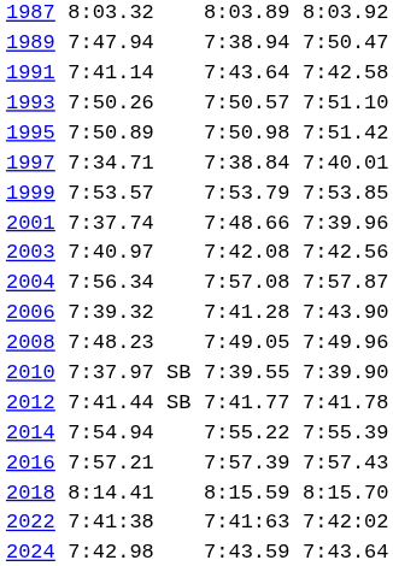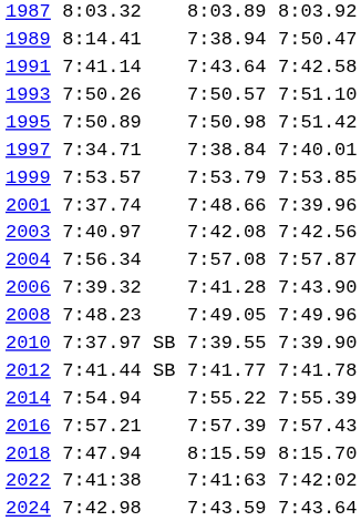1989 | column 3: 7:47.94 -> 8:14.41
2018 | column 3: 8:14.41 -> 7:47.94
